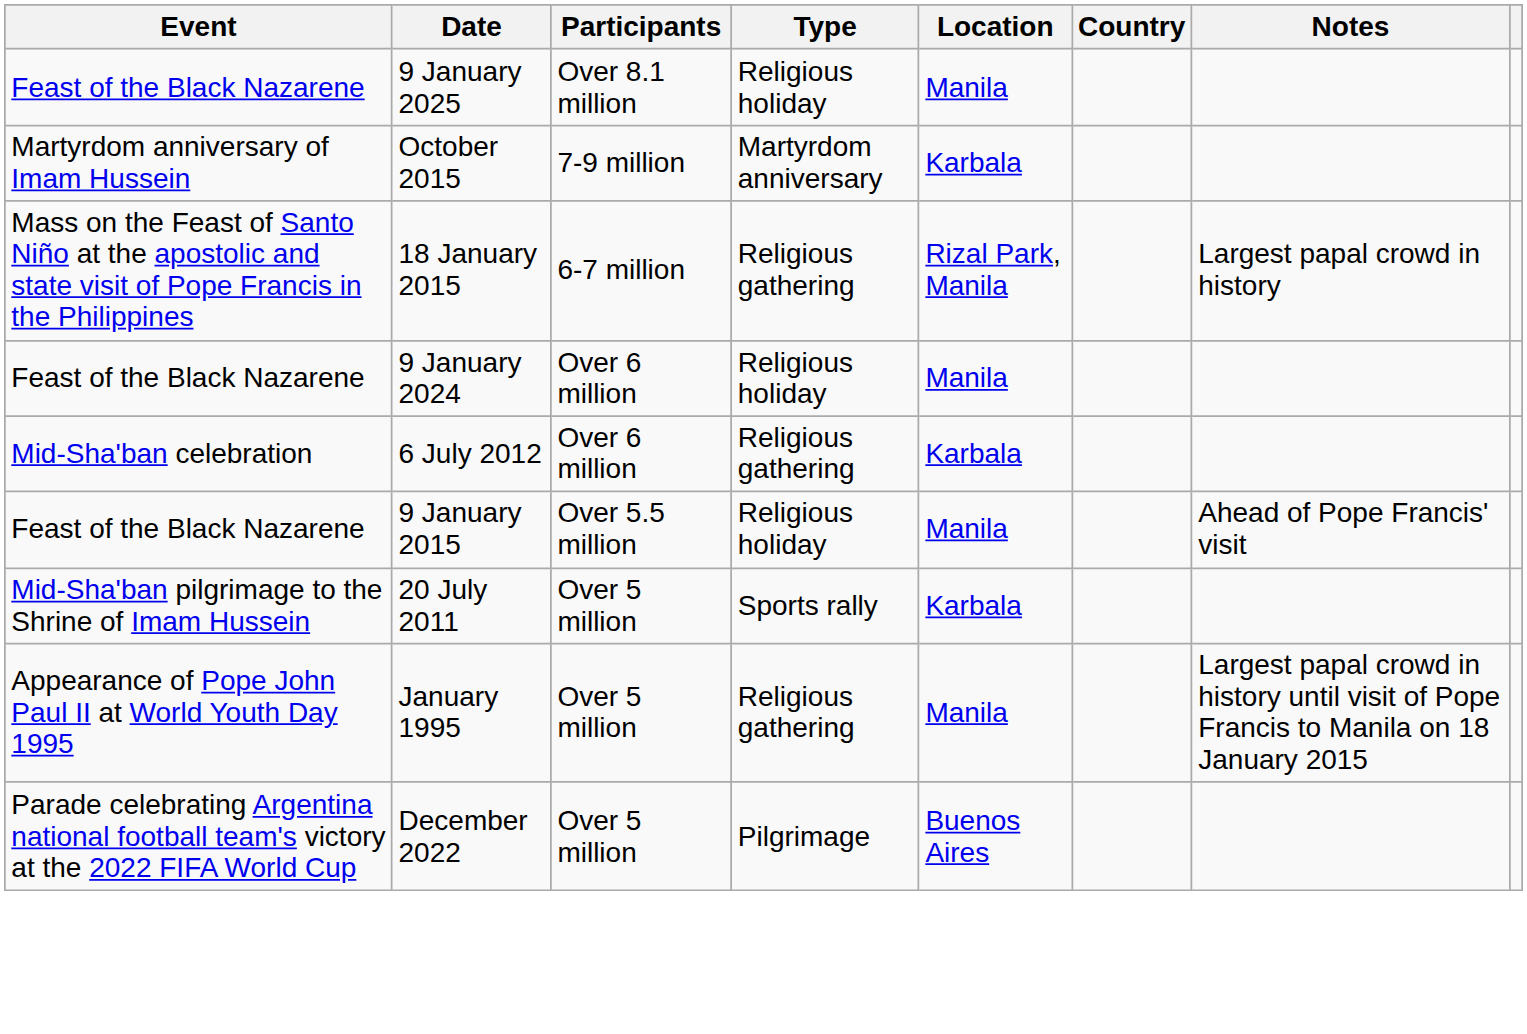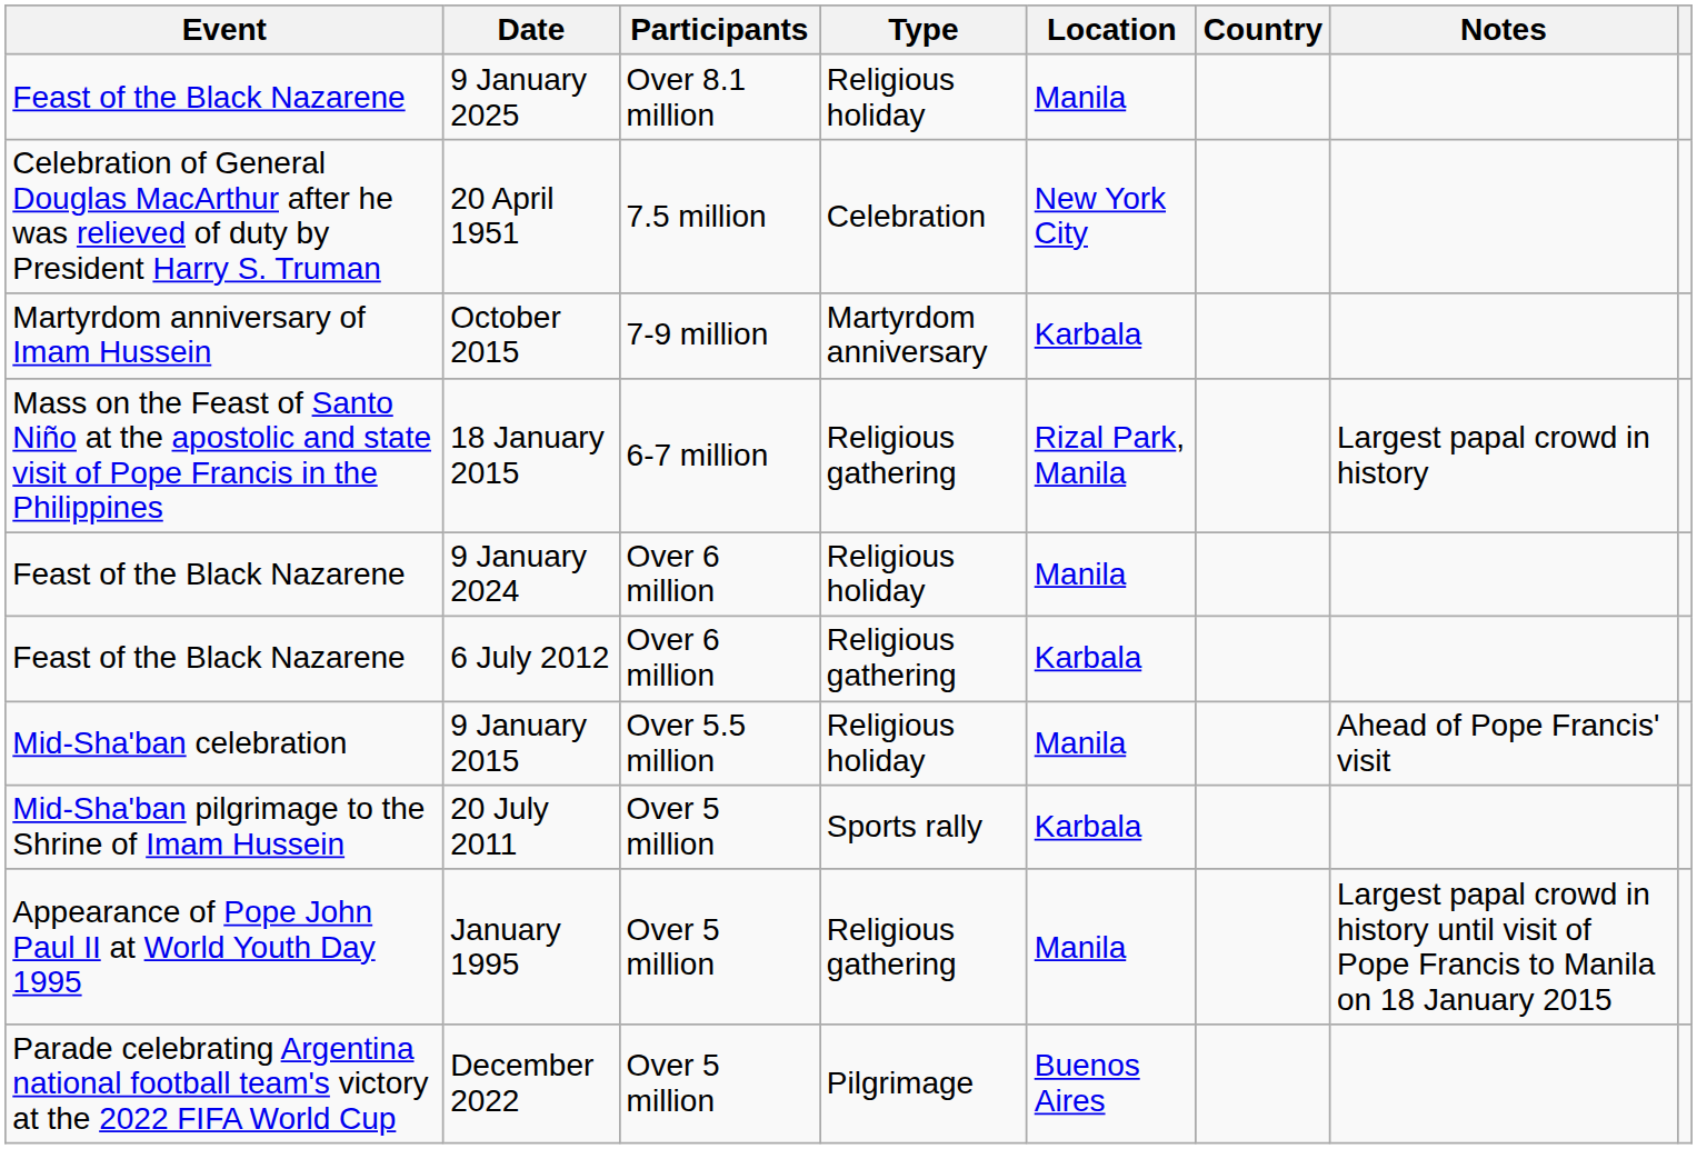+ row: Celebration of General Douglas MacArthur after he was relieved of duty by President Harry S. Truman | 20 April 1951 | 7.5 million | Celebration | New York City
6 July 2012 | Event: Mid-Sha'ban celebration -> Feast of the Black Nazarene
9 January 2015 | Event: Feast of the Black Nazarene -> Mid-Sha'ban celebration
